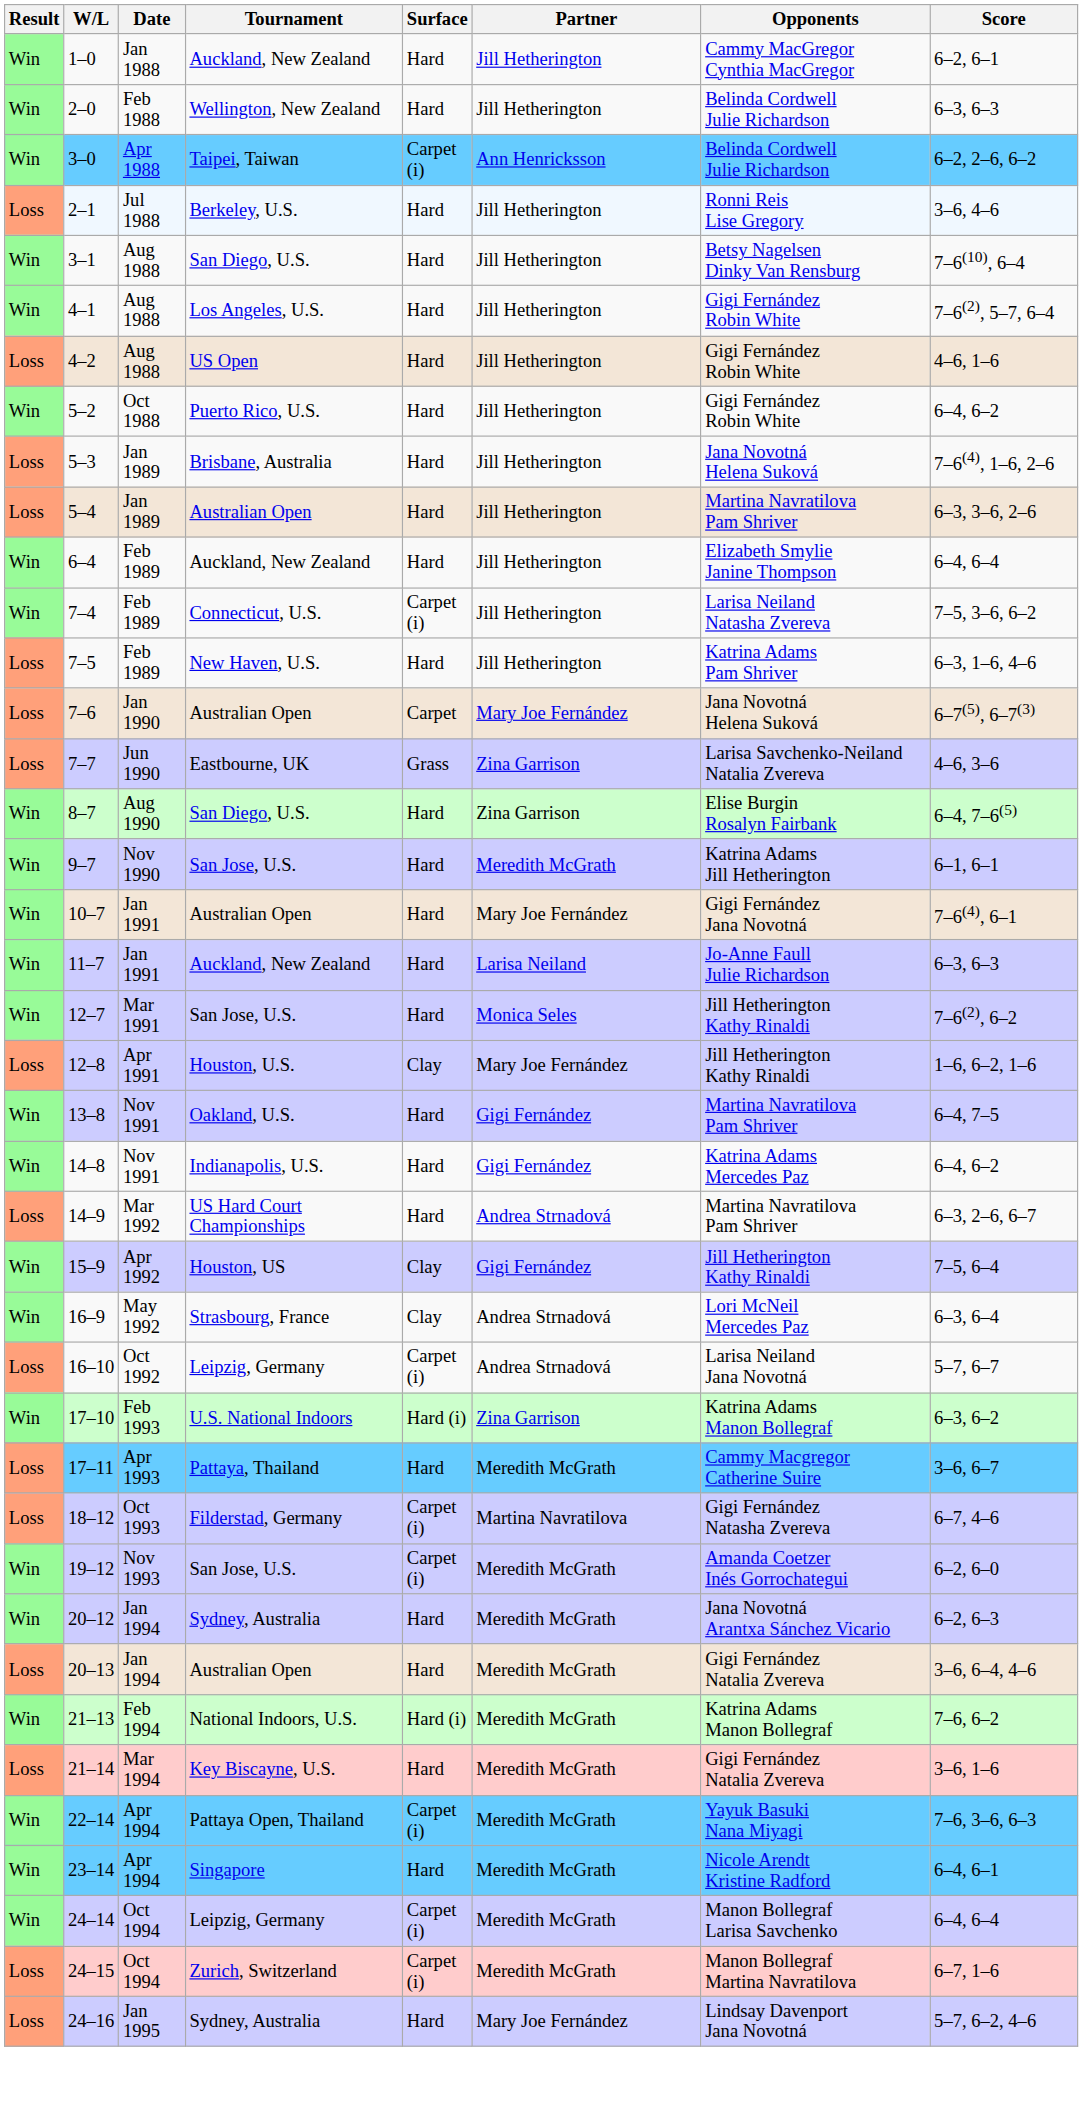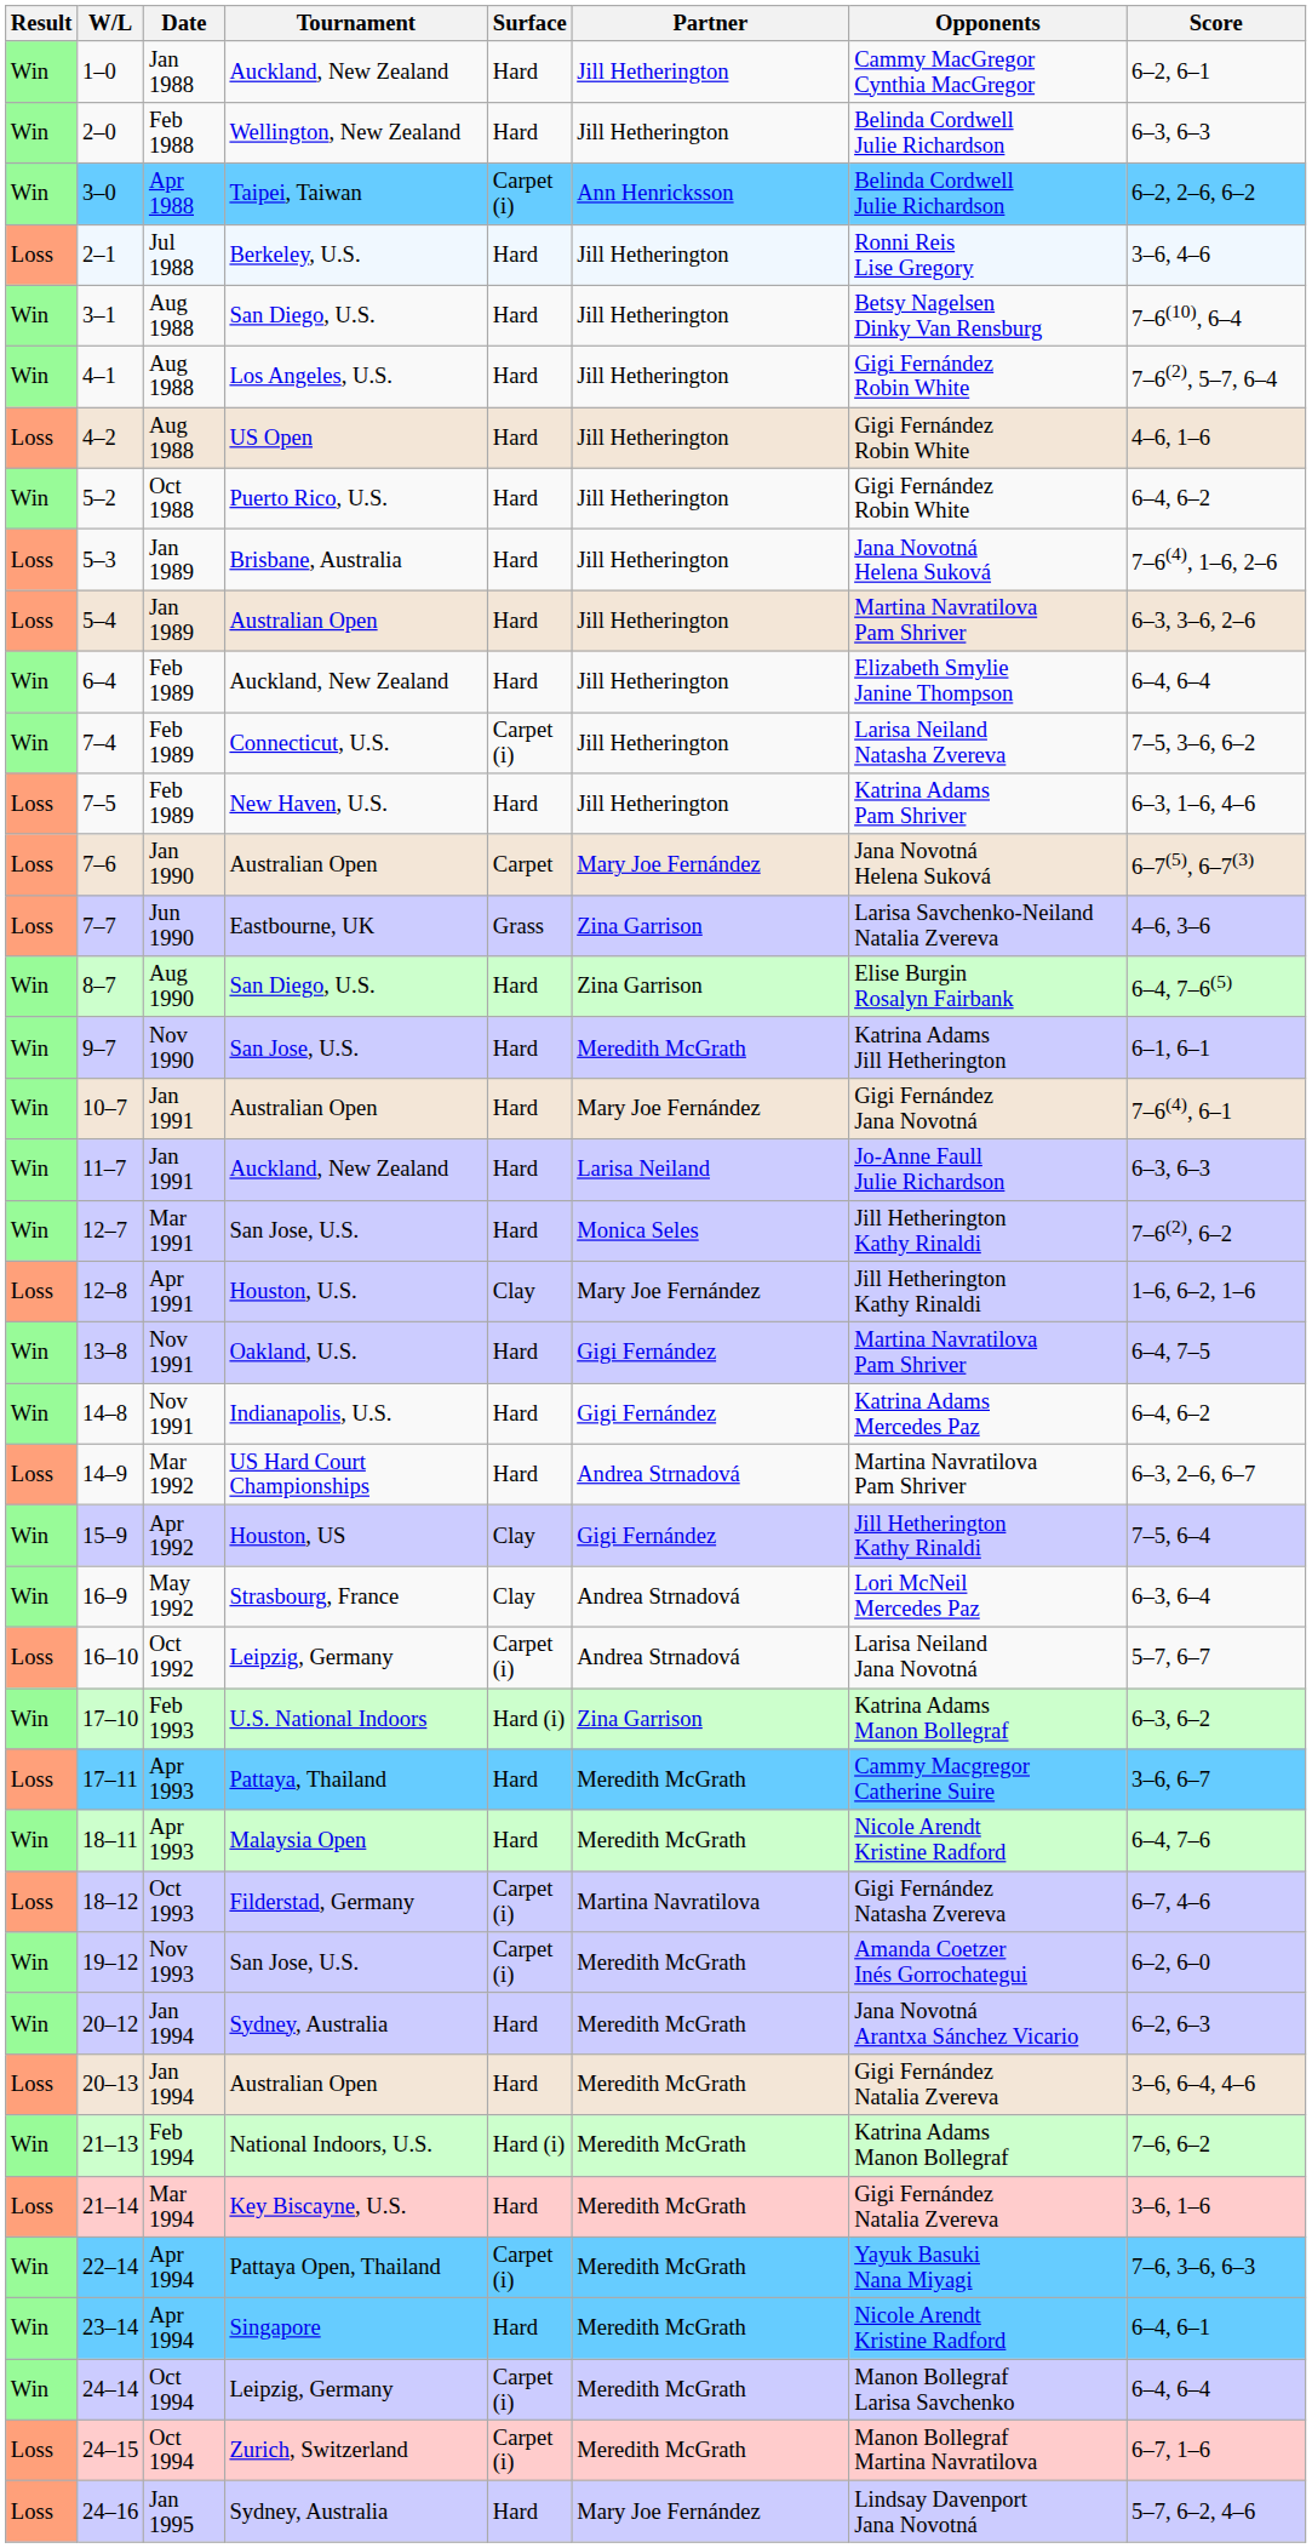+ row: Win | 18–11 | Apr 1993 | Malaysia Open | Hard | Meredith McGrath | Nicole Arendt Kristine Radford | 6–4, 7–6
